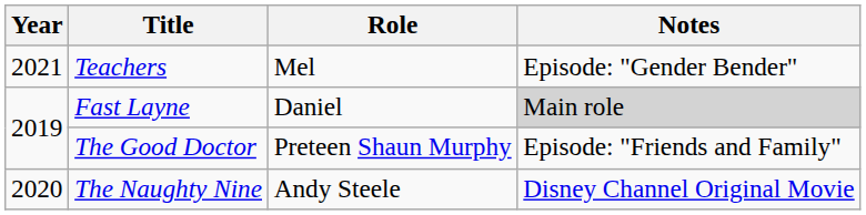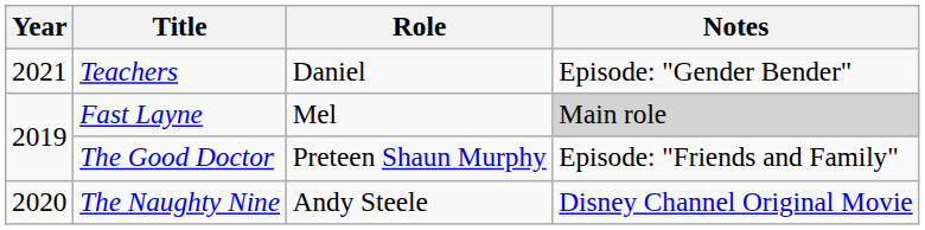Teachers | Role: Mel -> Daniel
Fast Layne | Role: Daniel -> Mel
